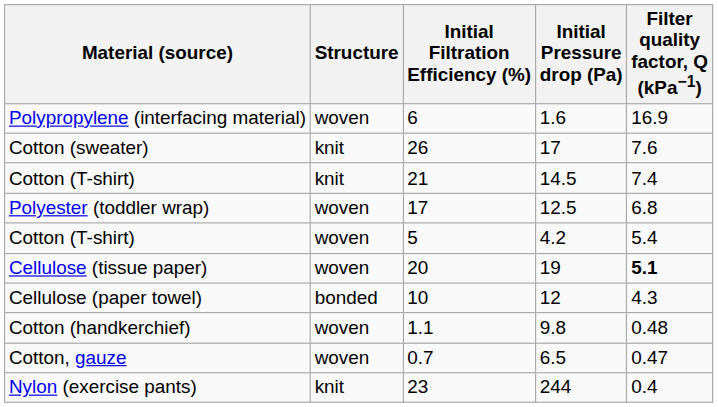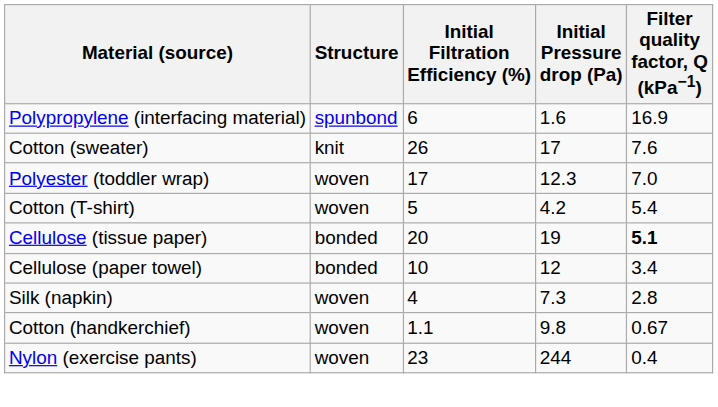Polypropylene (interfacing material) | Structure: woven -> spunbond
- row: Cotton (T-shirt) | knit | 21 | 14.5 | 7.4
Polyester (toddler wrap) | Initial Pressure drop (Pa): 12.5 -> 12.3
Polyester (toddler wrap) | Filter quality factor, Q (kPa−1): 6.8 -> 7.0
Cellulose (tissue paper) | Structure: woven -> bonded
Cellulose (paper towel) | Filter quality factor, Q (kPa−1): 4.3 -> 3.4
+ row: Silk (napkin) | woven | 4 | 7.3 | 2.8
Cotton (handkerchief) | Filter quality factor, Q (kPa−1): 0.48 -> 0.67
- row: Cotton, gauze | woven | 0.7 | 6.5 | 0.47
Nylon (exercise pants) | Structure: knit -> woven
